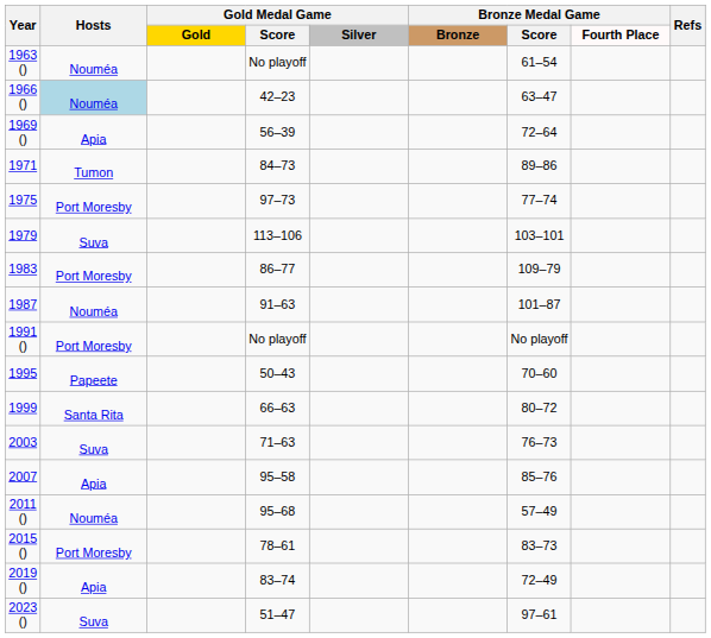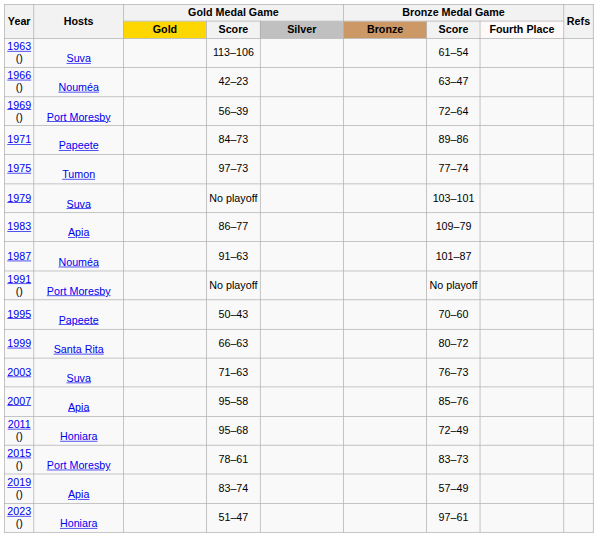1963 () | Hosts: Nouméa -> Suva
1963 () | Gold Medal Game / Score: No playoff -> 113–106
1966 () | Hosts: lightblue background -> no background
1969 () | Hosts: Apia -> Port Moresby
1971 | Hosts: Tumon -> Papeete
1975 | Hosts: Port Moresby -> Tumon
1979 | Gold Medal Game / Score: 113–106 -> No playoff
1983 | Hosts: Port Moresby -> Apia
2011 () | Hosts: Nouméa -> Honiara
2011 () | Bronze Medal Game / Score: 57–49 -> 72–49
2019 () | Bronze Medal Game / Score: 72–49 -> 57–49
2023 () | Hosts: Suva -> Honiara
